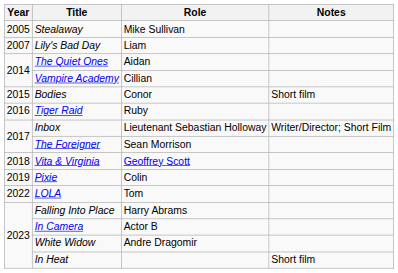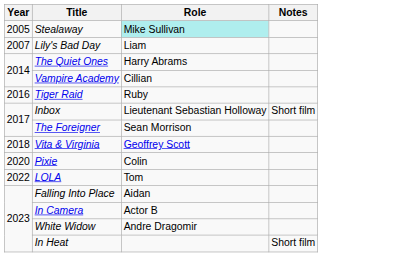Stealaway | Role: no background -> paleturquoise background
The Quiet Ones | Role: Aidan -> Harry Abrams
- row: 2015 | Bodies | Conor | Short film
Inbox | Notes: Writer/Director; Short Film -> Short film
Pixie | Year: 2019 -> 2020
Falling Into Place | Role: Harry Abrams -> Aidan
